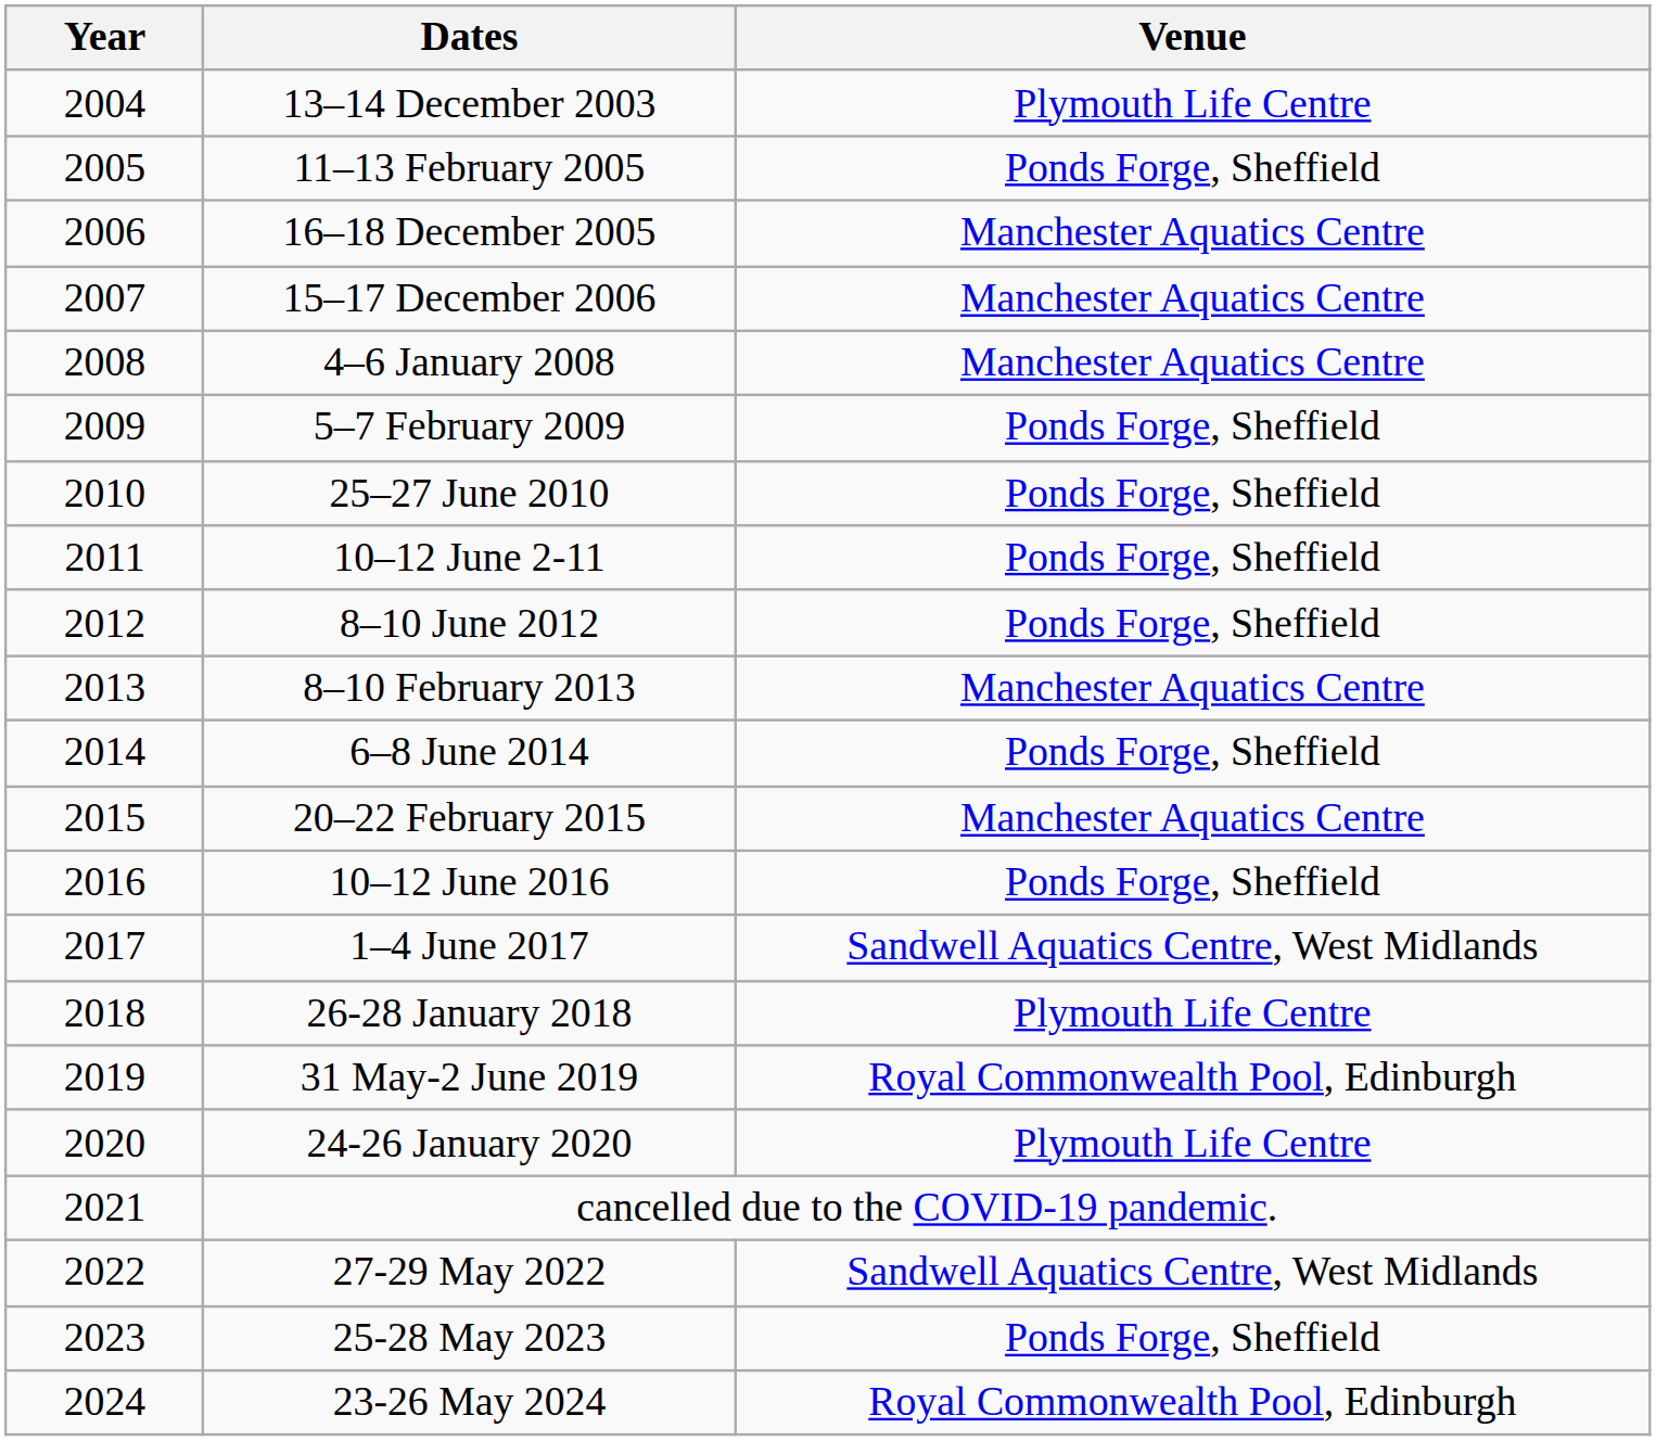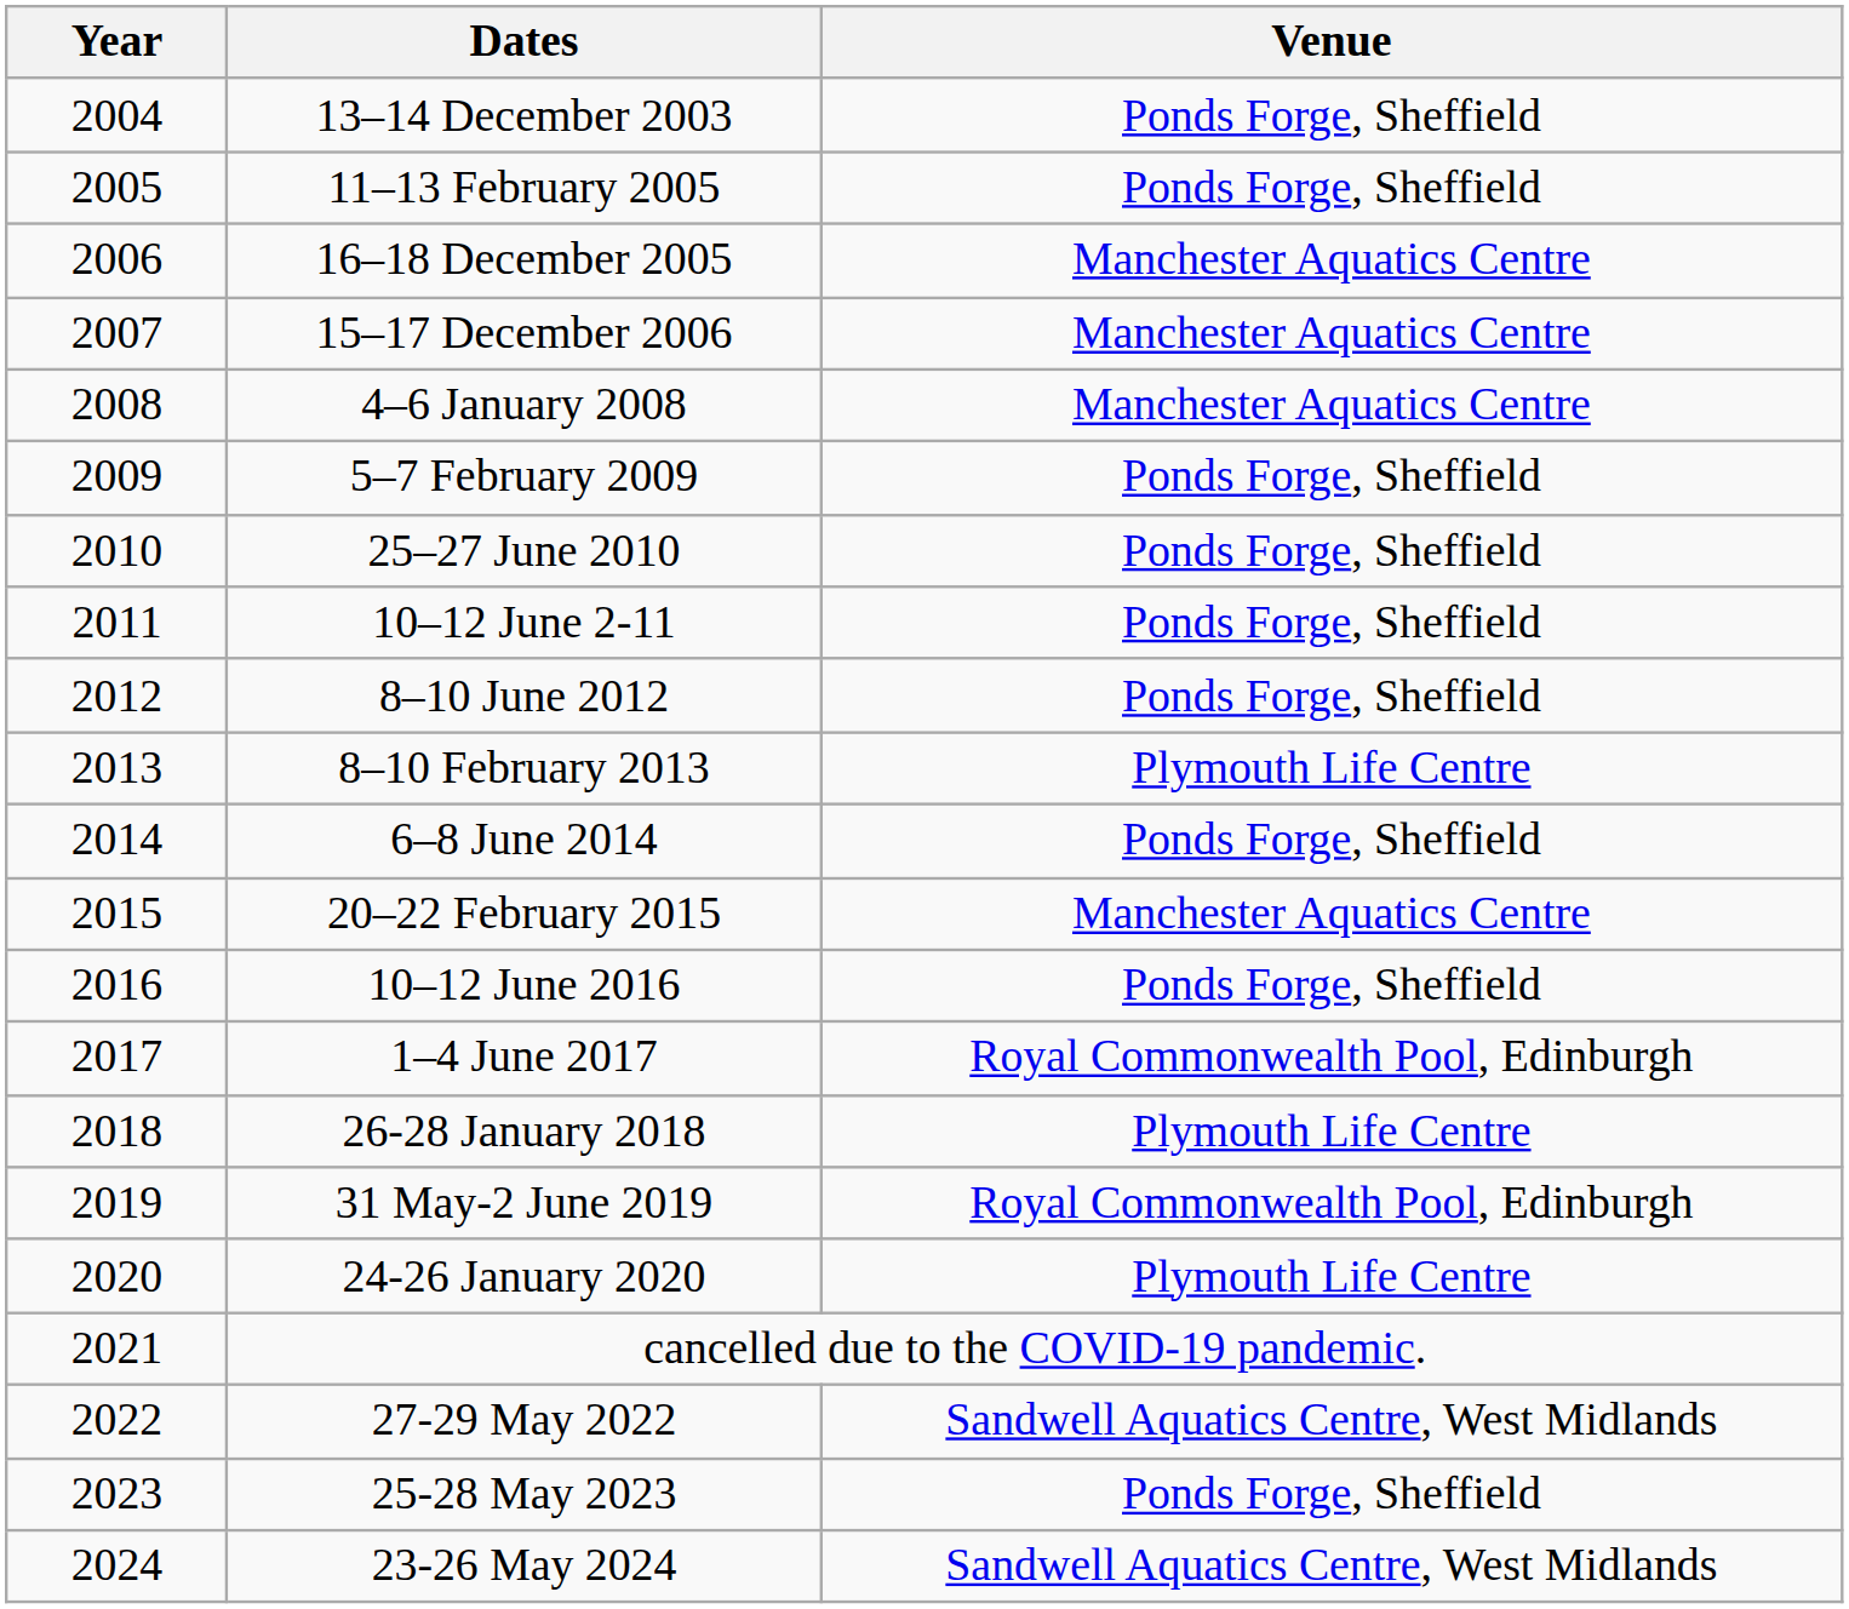13–14 December 2003 | Venue: Plymouth Life Centre -> Ponds Forge, Sheffield
8–10 February 2013 | Venue: Manchester Aquatics Centre -> Plymouth Life Centre
1–4 June 2017 | Venue: Sandwell Aquatics Centre, West Midlands -> Royal Commonwealth Pool, Edinburgh
23-26 May 2024 | Venue: Royal Commonwealth Pool, Edinburgh -> Sandwell Aquatics Centre, West Midlands
